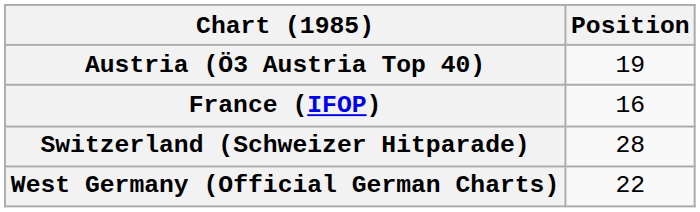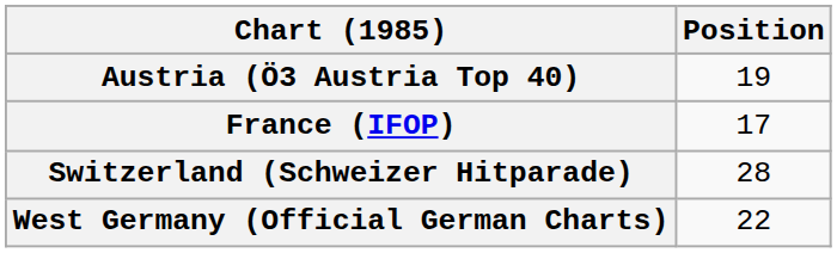France (IFOP) | Position: 16 -> 17
